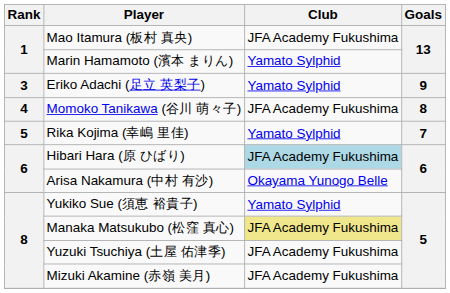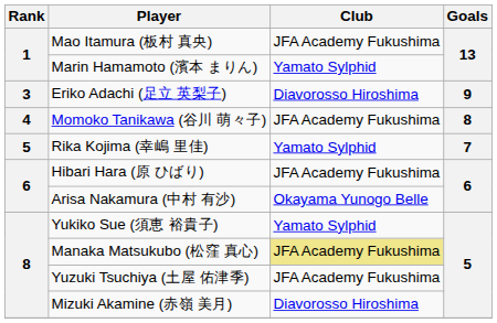Eriko Adachi (足立 英梨子) | Club: Yamato Sylphid -> Diavorosso Hiroshima
Hibari Hara (原 ひばり) | Club: lightblue background -> no background
Mizuki Akamine (赤嶺 美月) | Club: JFA Academy Fukushima -> Diavorosso Hiroshima
